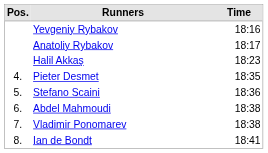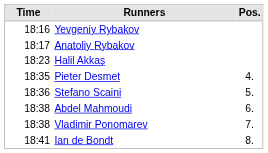columns swapped: Pos. <-> Time
